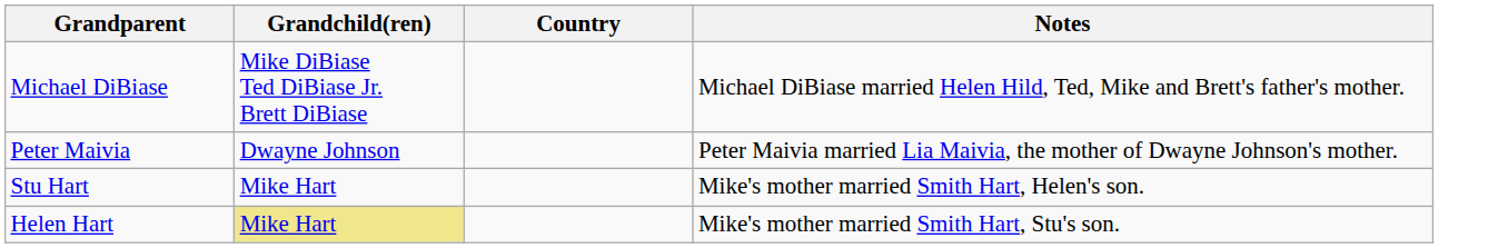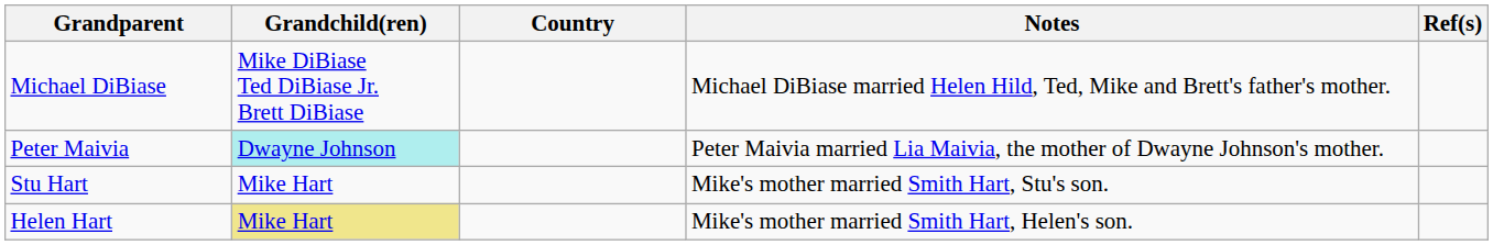+ column: Ref(s)
Peter Maivia | Grandchild(ren): no background -> paleturquoise background
Stu Hart | Notes: Mike's mother married Smith Hart, Helen's son. -> Mike's mother married Smith Hart, Stu's son.
Helen Hart | Notes: Mike's mother married Smith Hart, Stu's son. -> Mike's mother married Smith Hart, Helen's son.
